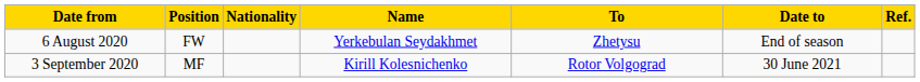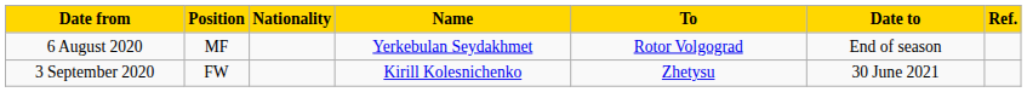6 August 2020 | Position: FW -> MF
6 August 2020 | To: Zhetysu -> Rotor Volgograd
3 September 2020 | Position: MF -> FW
3 September 2020 | To: Rotor Volgograd -> Zhetysu
